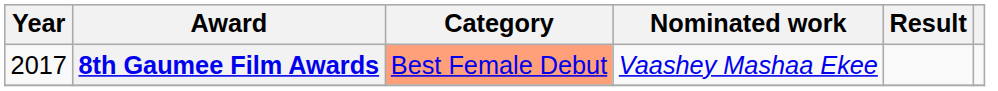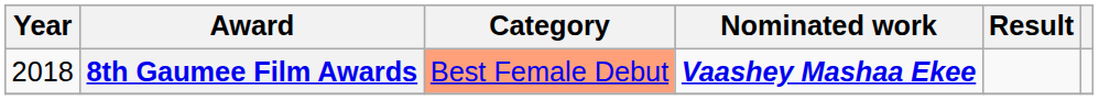8th Gaumee Film Awards | Year: 2017 -> 2018
8th Gaumee Film Awards | Nominated work: normal -> bold
